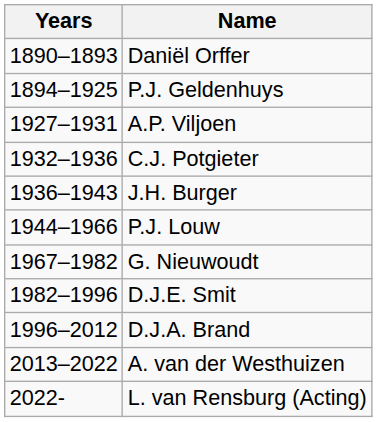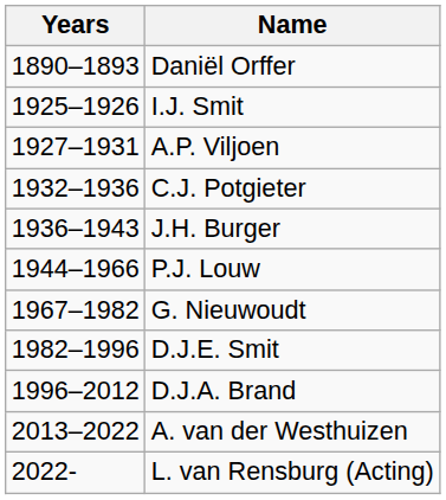- row: 1894–1925 | P.J. Geldenhuys
+ row: 1925–1926 | I.J. Smit
